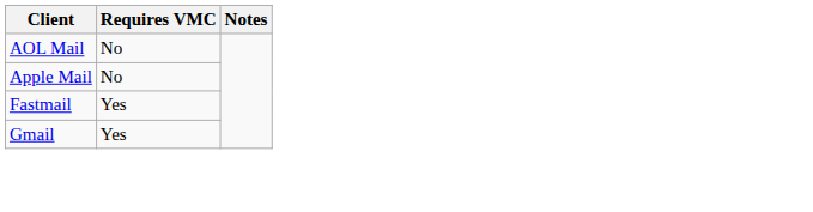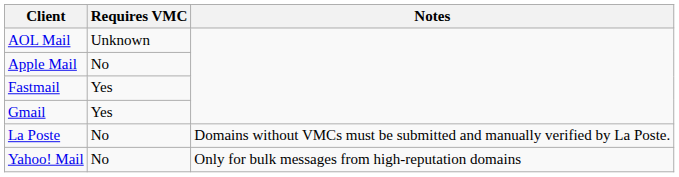AOL Mail | Requires VMC: No -> Unknown
+ row: La Poste | No | Domains without VMCs must be submitted and manually verified by La Poste.
+ row: Yahoo! Mail | No | Only for bulk messages from high-reputation domains
